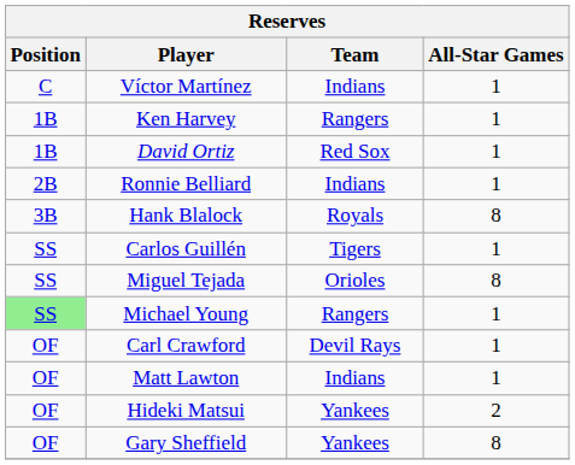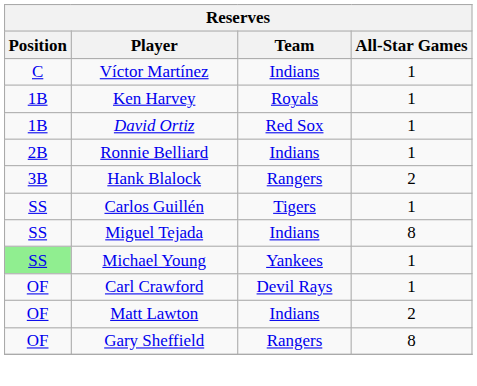Ken Harvey | Team: Rangers -> Royals
Hank Blalock | Team: Royals -> Rangers
Hank Blalock | All-Star Games: 8 -> 2
Miguel Tejada | Team: Orioles -> Indians
Michael Young | Team: Rangers -> Yankees
Matt Lawton | All-Star Games: 1 -> 2
- row: OF | Hideki Matsui | Yankees | 2
Gary Sheffield | Team: Yankees -> Rangers
